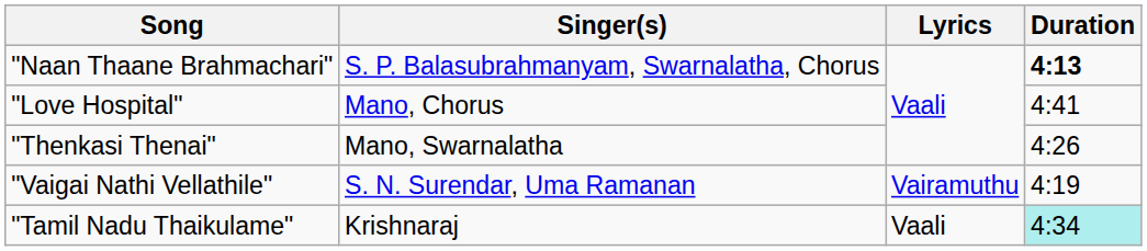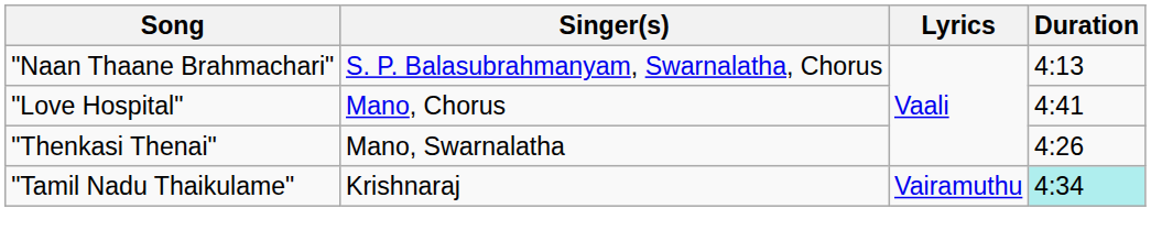"Naan Thaane Brahmachari" | Duration: bold -> normal
- row: "Vaigai Nathi Vellathile" | S. N. Surendar, Uma Ramanan | Vairamuthu | 4:19
"Tamil Nadu Thaikulame" | Lyrics: Vaali -> Vairamuthu
